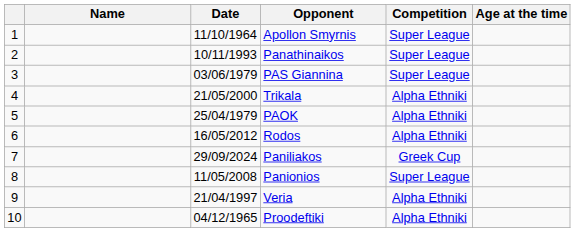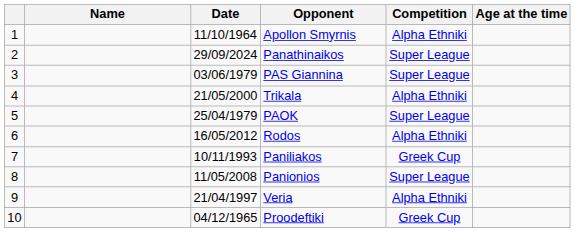Apollon Smyrnis | Competition: Super League -> Alpha Ethniki
Panathinaikos | Date: 10/11/1993 -> 29/09/2024
PAOK | Competition: Alpha Ethniki -> Super League
Paniliakos | Date: 29/09/2024 -> 10/11/1993
Proodeftiki | Competition: Alpha Ethniki -> Greek Cup
